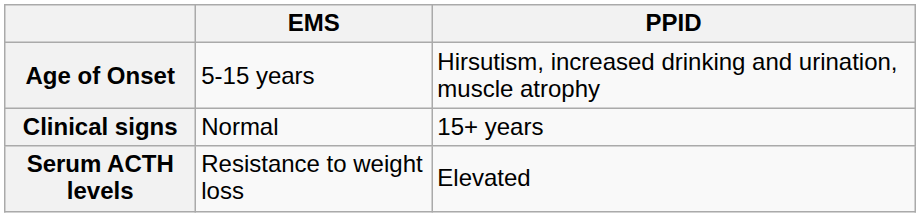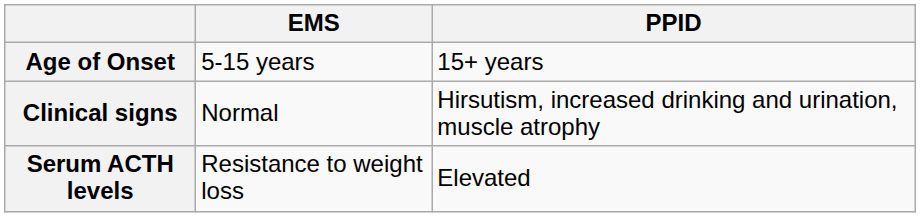Age of Onset | PPID: Hirsutism, increased drinking and urination, muscle atrophy -> 15+ years
Clinical signs | PPID: 15+ years -> Hirsutism, increased drinking and urination, muscle atrophy
